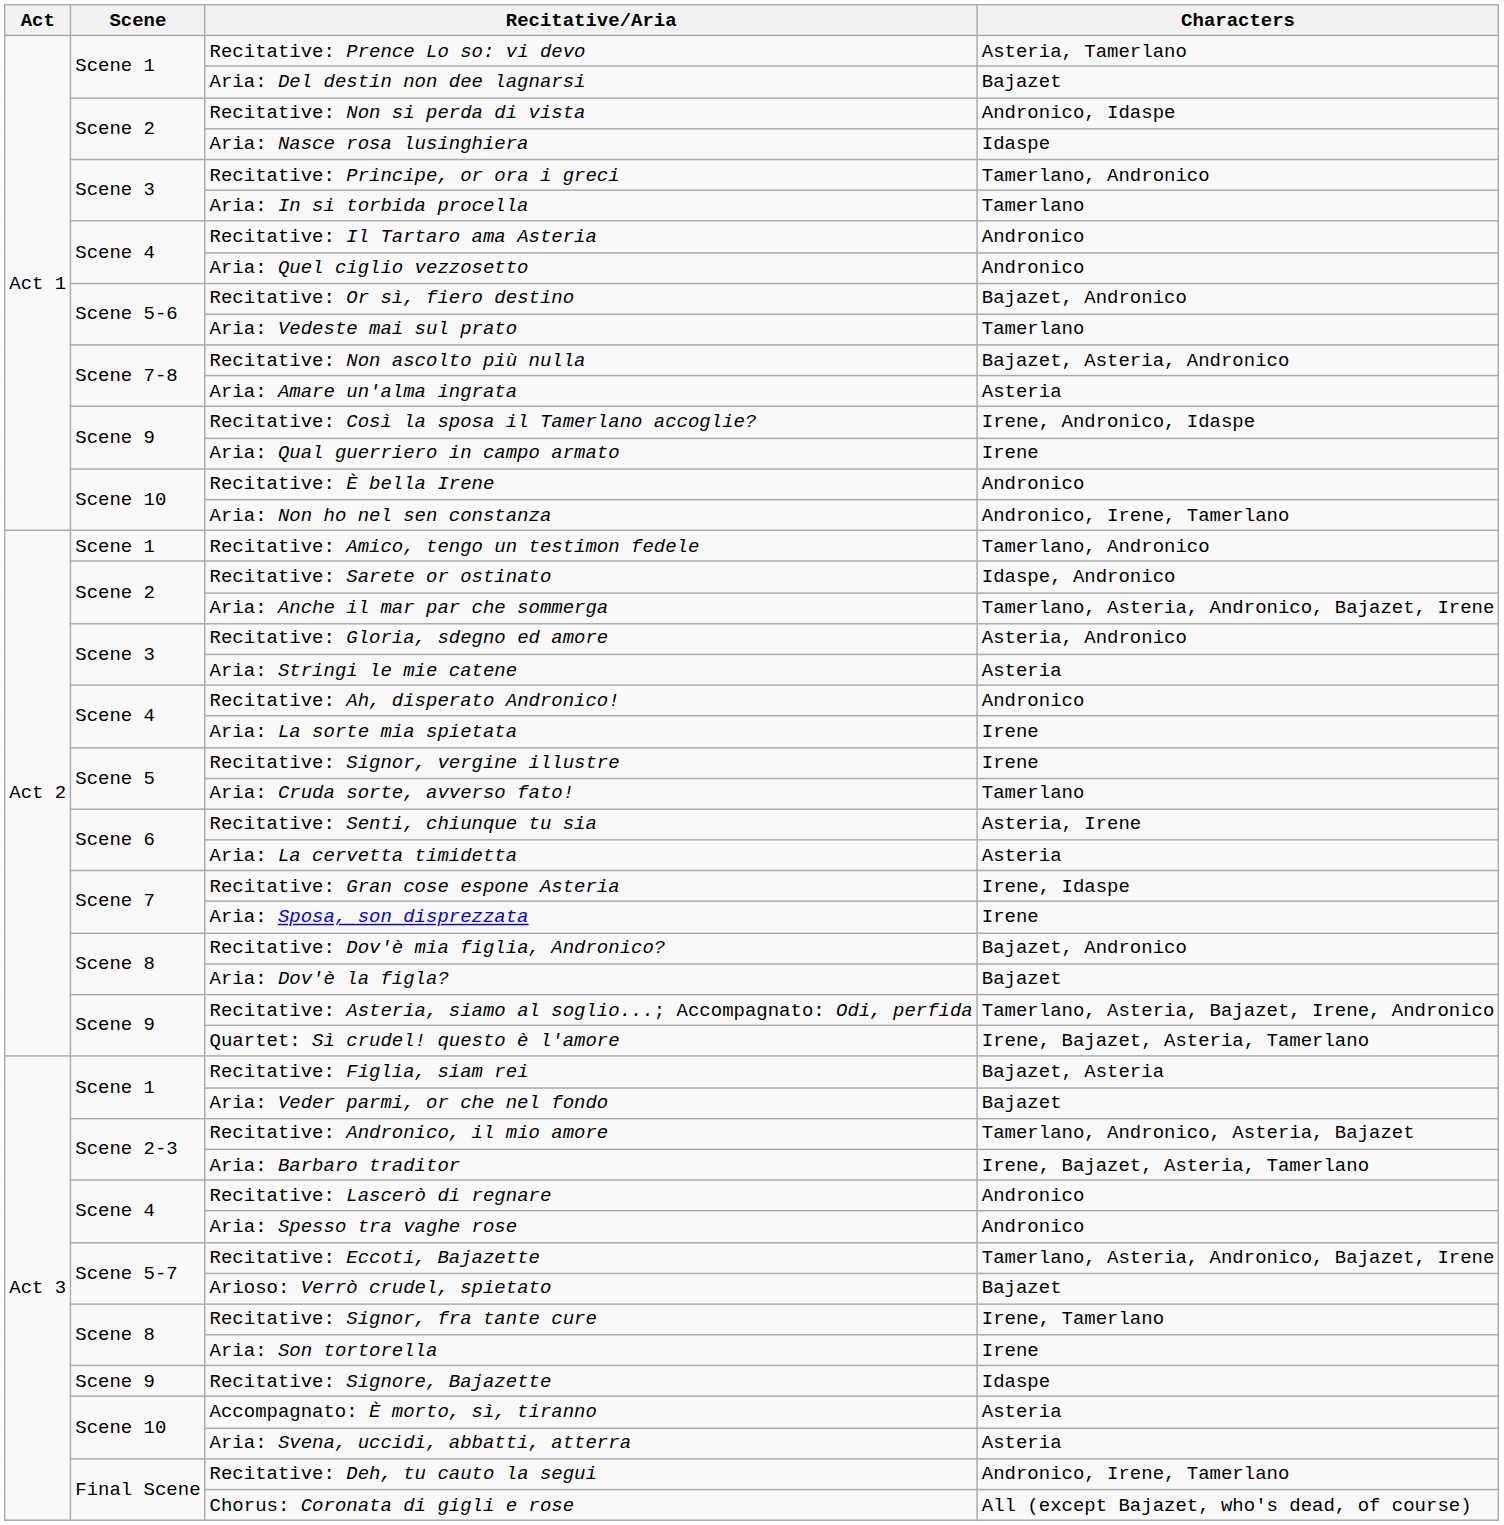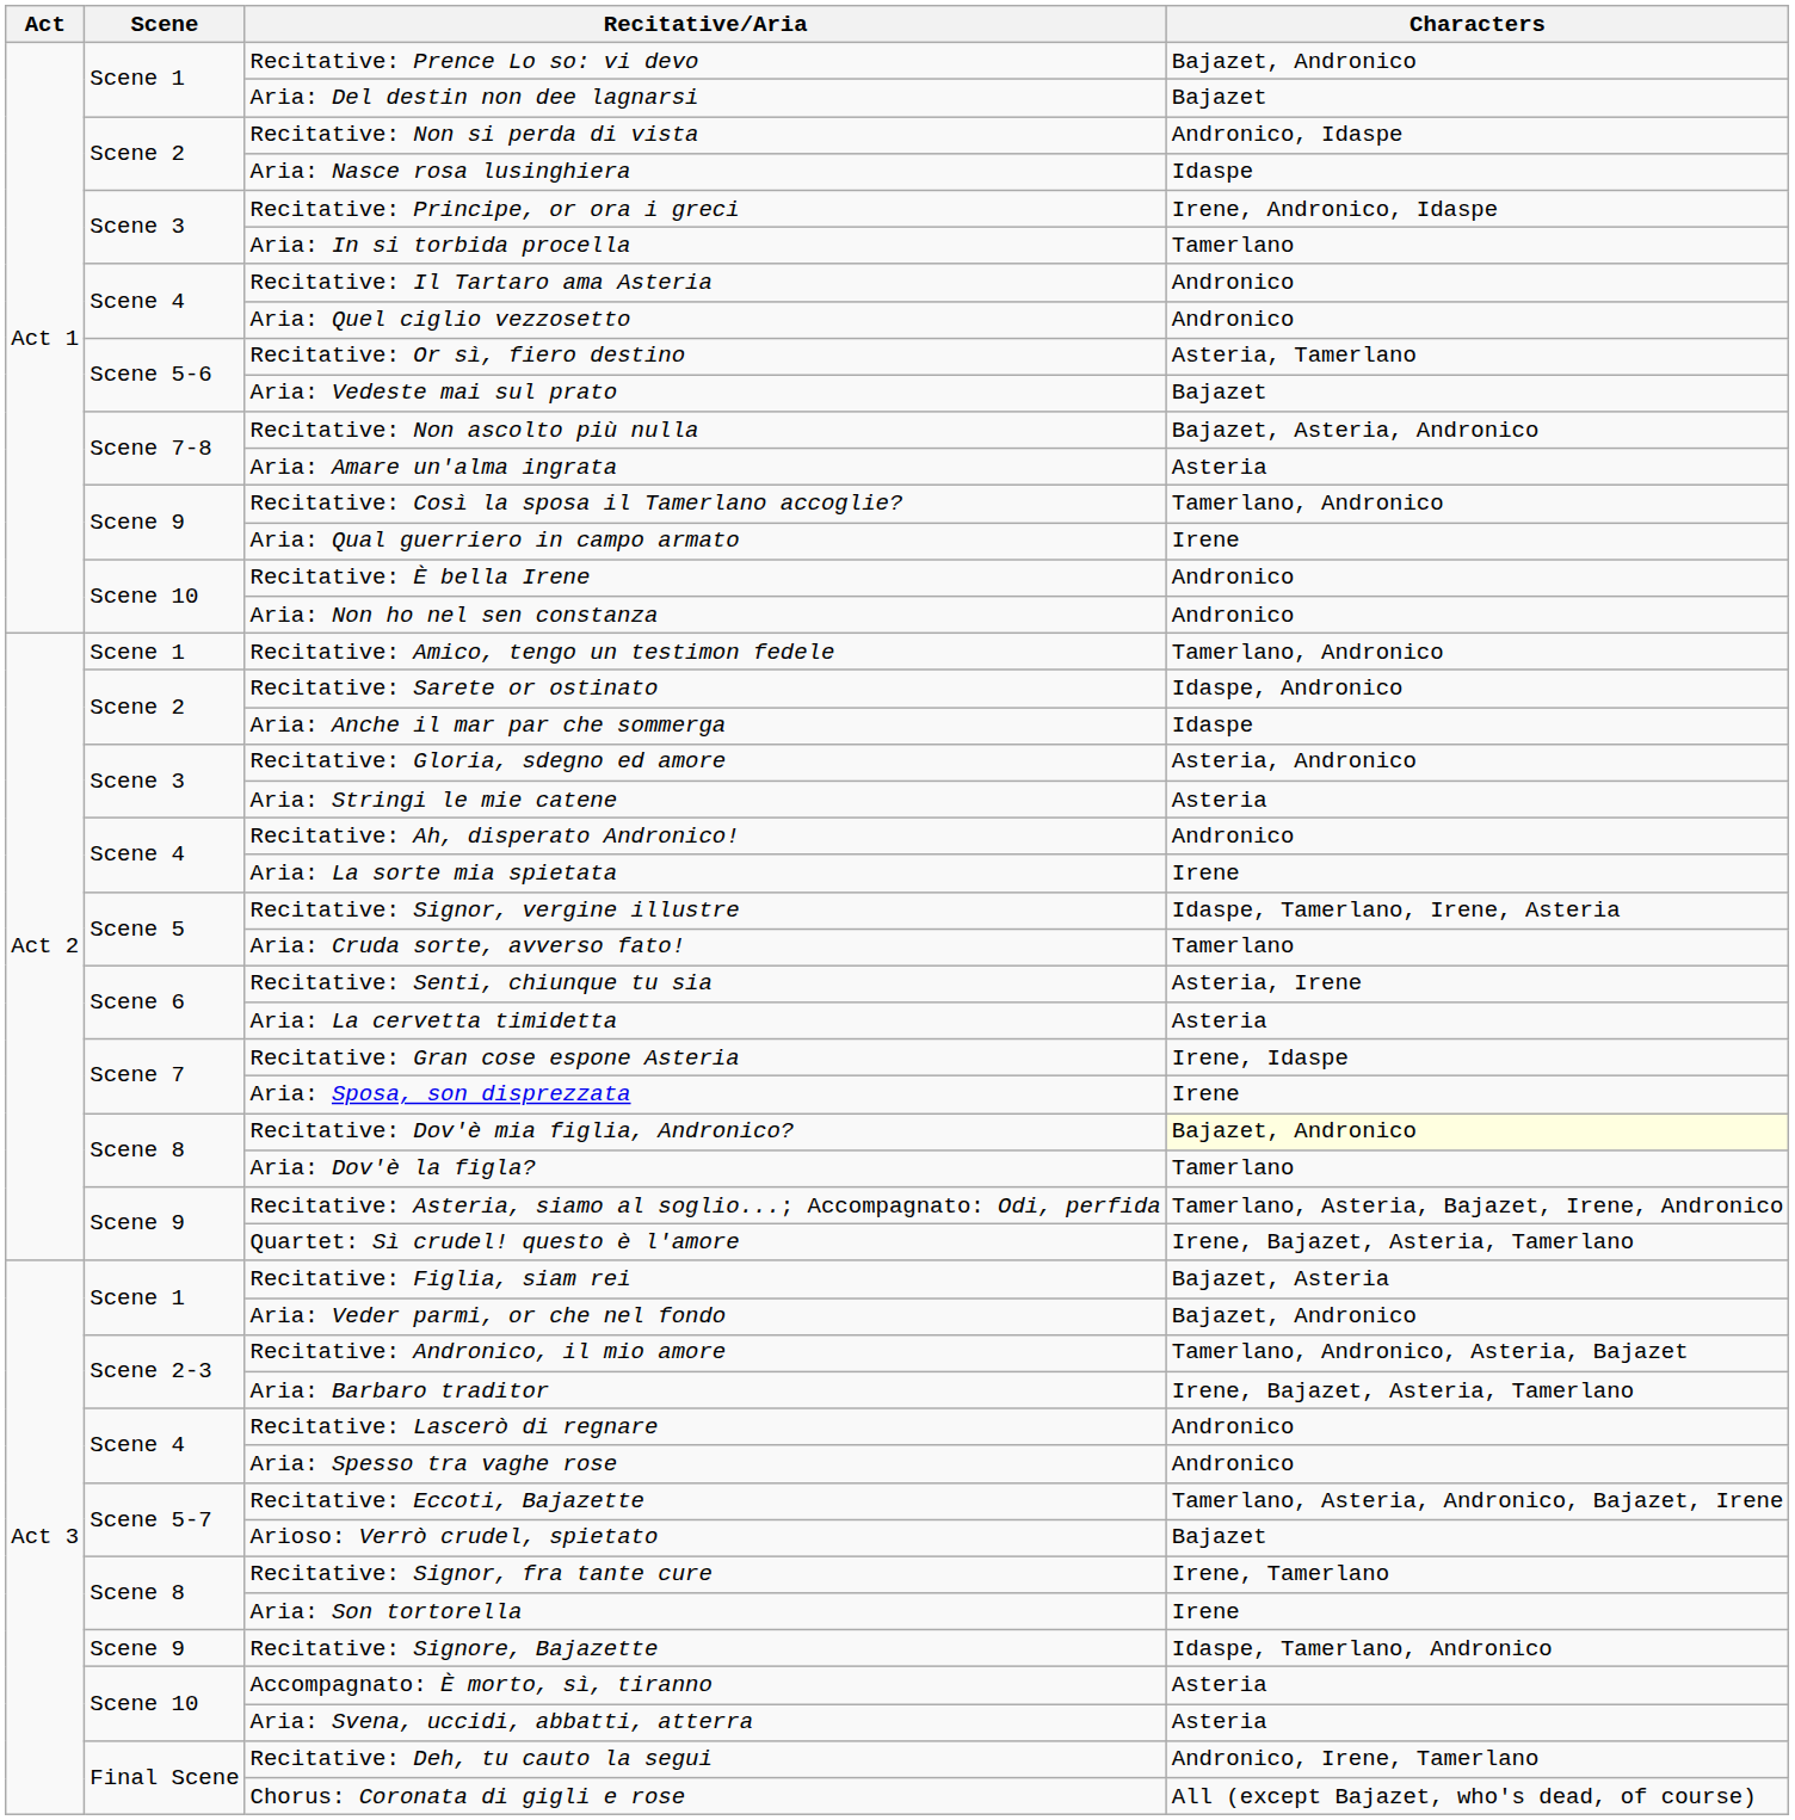Recitative: Prence Lo so: vi devo | Characters: Asteria, Tamerlano -> Bajazet, Andronico
Recitative: Principe, or ora i greci | Characters: Tamerlano, Andronico -> Irene, Andronico, Idaspe
Recitative: Or sì, fiero destino | Characters: Bajazet, Andronico -> Asteria, Tamerlano
Aria: Vedeste mai sul prato | Characters: Tamerlano -> Bajazet
Recitative: Così la sposa il Tamerlano accoglie? | Characters: Irene, Andronico, Idaspe -> Tamerlano, Andronico
Aria: Non ho nel sen constanza | Characters: Andronico, Irene, Tamerlano -> Andronico
Aria: Anche il mar par che sommerga | Characters: Tamerlano, Asteria, Andronico, Bajazet, Irene -> Idaspe
Recitative: Signor, vergine illustre | Characters: Irene -> Idaspe, Tamerlano, Irene, Asteria
Recitative: Dov'è mia figlia, Andronico? | Characters: no background -> lightyellow background
Aria: Dov'è la figla? | Characters: Bajazet -> Tamerlano
Aria: Veder parmi, or che nel fondo | Characters: Bajazet -> Bajazet, Andronico
Recitative: Signore, Bajazette | Characters: Idaspe -> Idaspe, Tamerlano, Andronico
